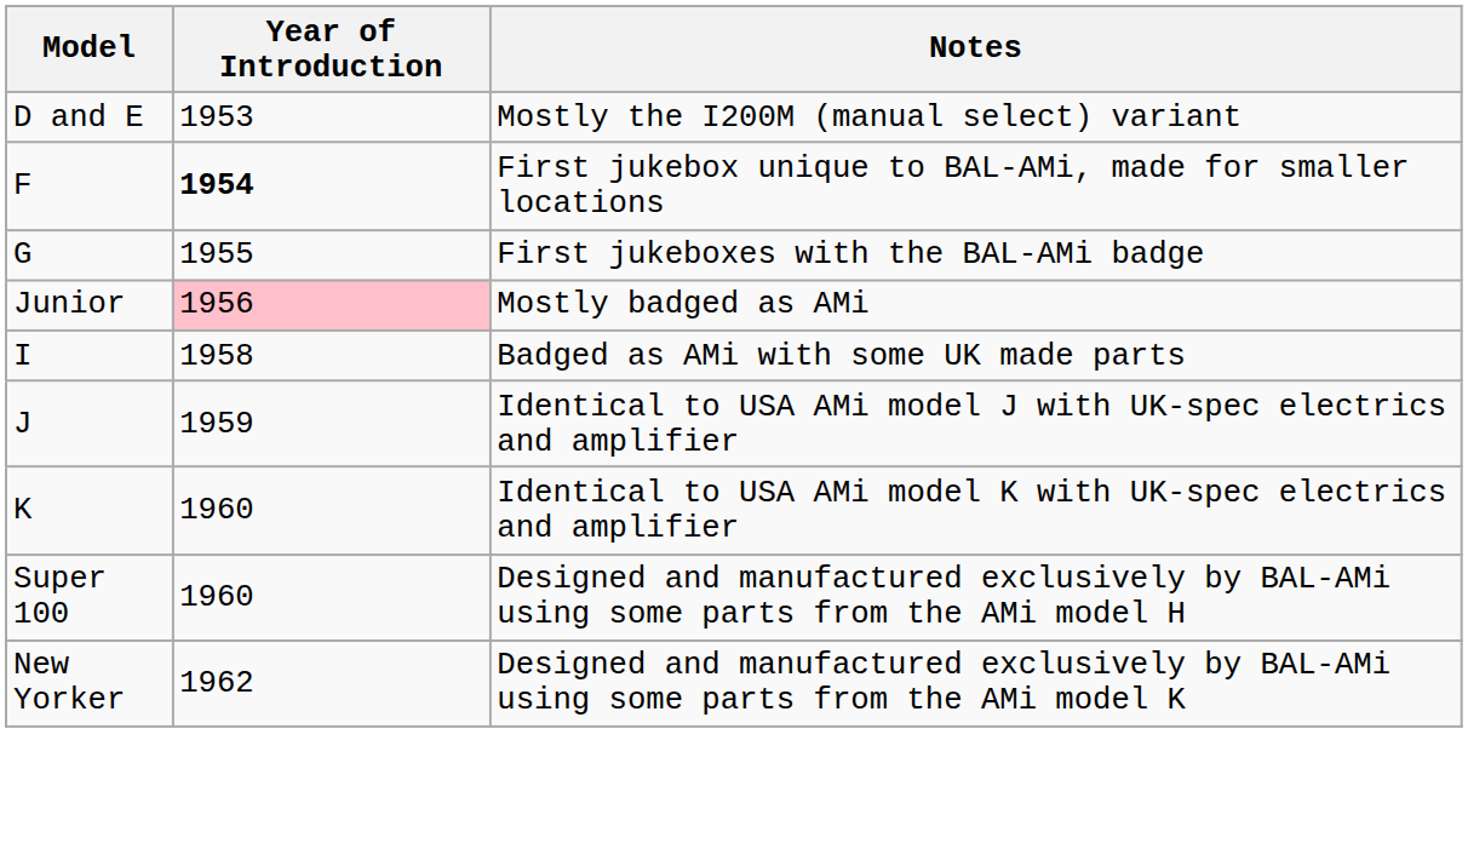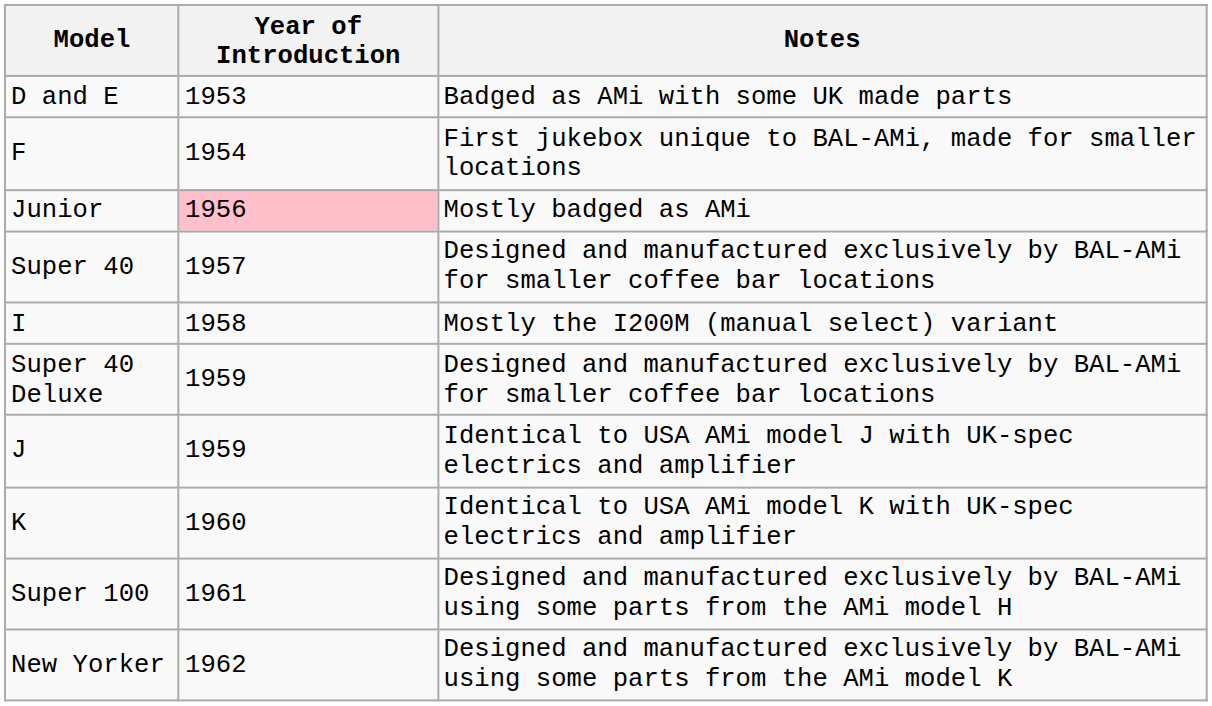D and E | Notes: Mostly the I200M (manual select) variant -> Badged as AMi with some UK made parts
F | Year of Introduction: bold -> normal
- row: G | 1955 | First jukeboxes with the BAL-AMi badge
+ row: Super 40 | 1957 | Designed and manufactured exclusively by BAL-AMi for smaller coffee bar locations
I | Notes: Badged as AMi with some UK made parts -> Mostly the I200M (manual select) variant
+ row: Super 40 Deluxe | 1959 | Designed and manufactured exclusively by BAL-AMi for smaller coffee bar locations
Super 100 | Year of Introduction: 1960 -> 1961
